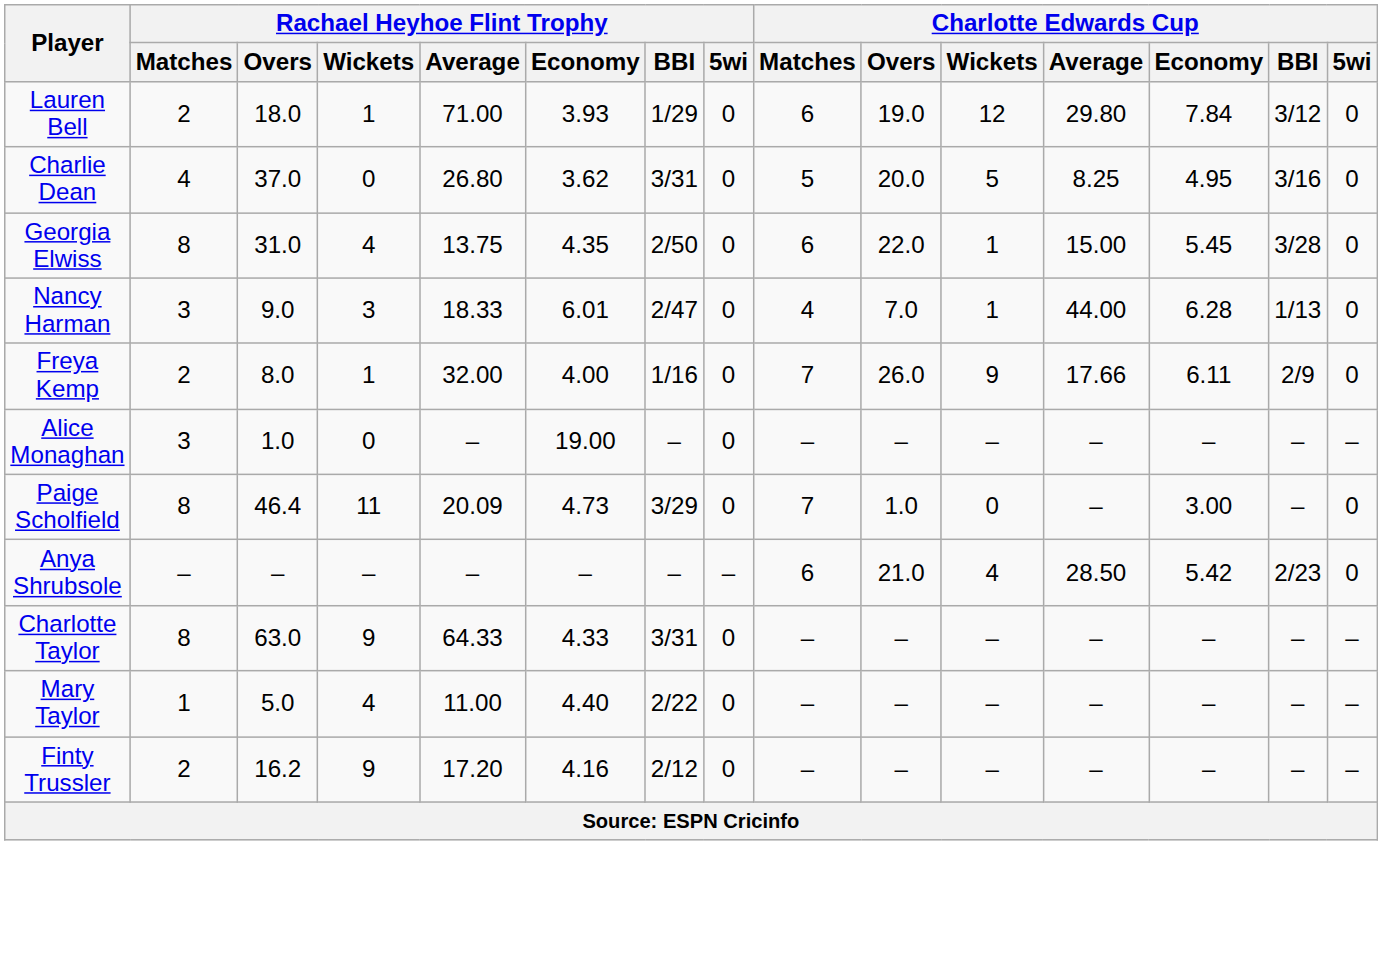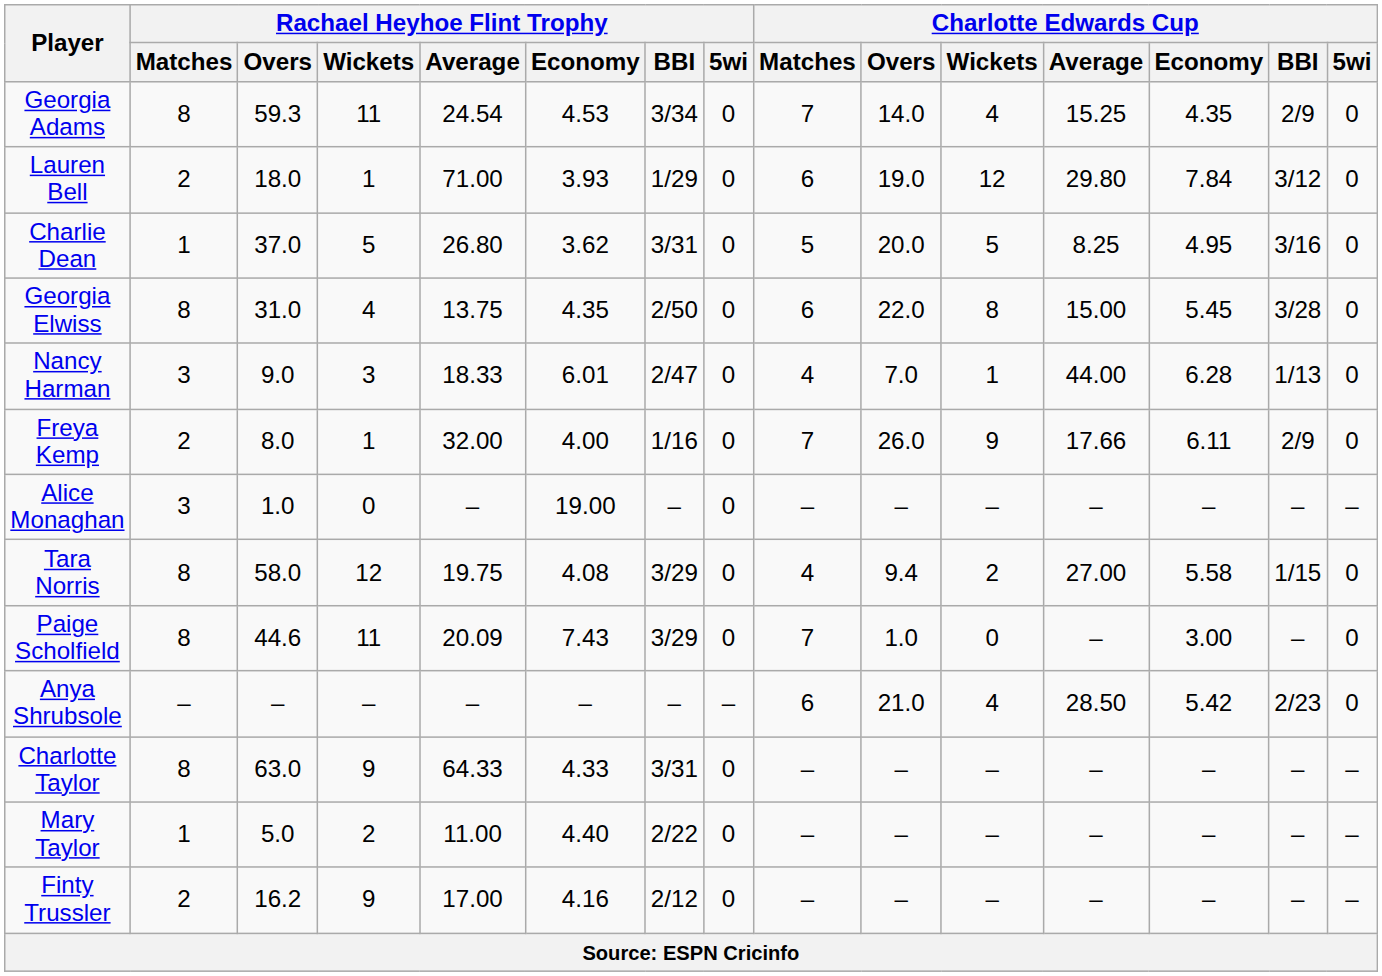+ row: Georgia Adams | 8 | 59.3 | 11 | 24.54 | 4.53 | 3/34 | 0 | 7 | 14.0 | 4 | 15.25 | 4.35 | 2/9 | 0
Charlie Dean | Rachael Heyhoe Flint Trophy / Matches: 4 -> 1
Charlie Dean | Rachael Heyhoe Flint Trophy / Wickets: 0 -> 5
Georgia Elwiss | Charlotte Edwards Cup / Wickets: 1 -> 8
+ row: Tara Norris | 8 | 58.0 | 12 | 19.75 | 4.08 | 3/29 | 0 | 4 | 9.4 | 2 | 27.00 | 5.58 | 1/15 | 0
Paige Scholfield | Rachael Heyhoe Flint Trophy / Overs: 46.4 -> 44.6
Paige Scholfield | Rachael Heyhoe Flint Trophy / Economy: 4.73 -> 7.43
Mary Taylor | Rachael Heyhoe Flint Trophy / Wickets: 4 -> 2
Finty Trussler | Rachael Heyhoe Flint Trophy / Average: 17.20 -> 17.00
